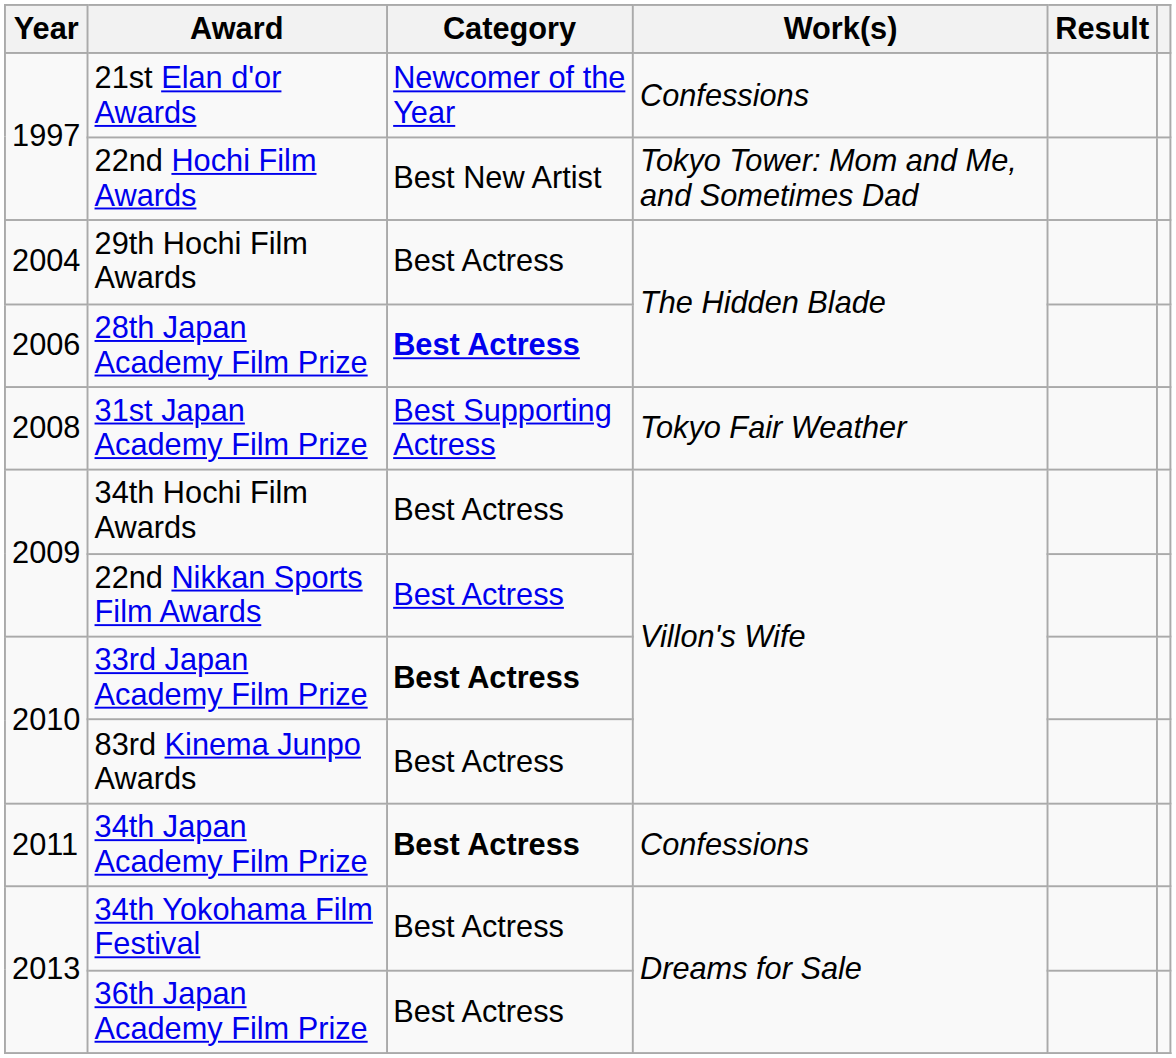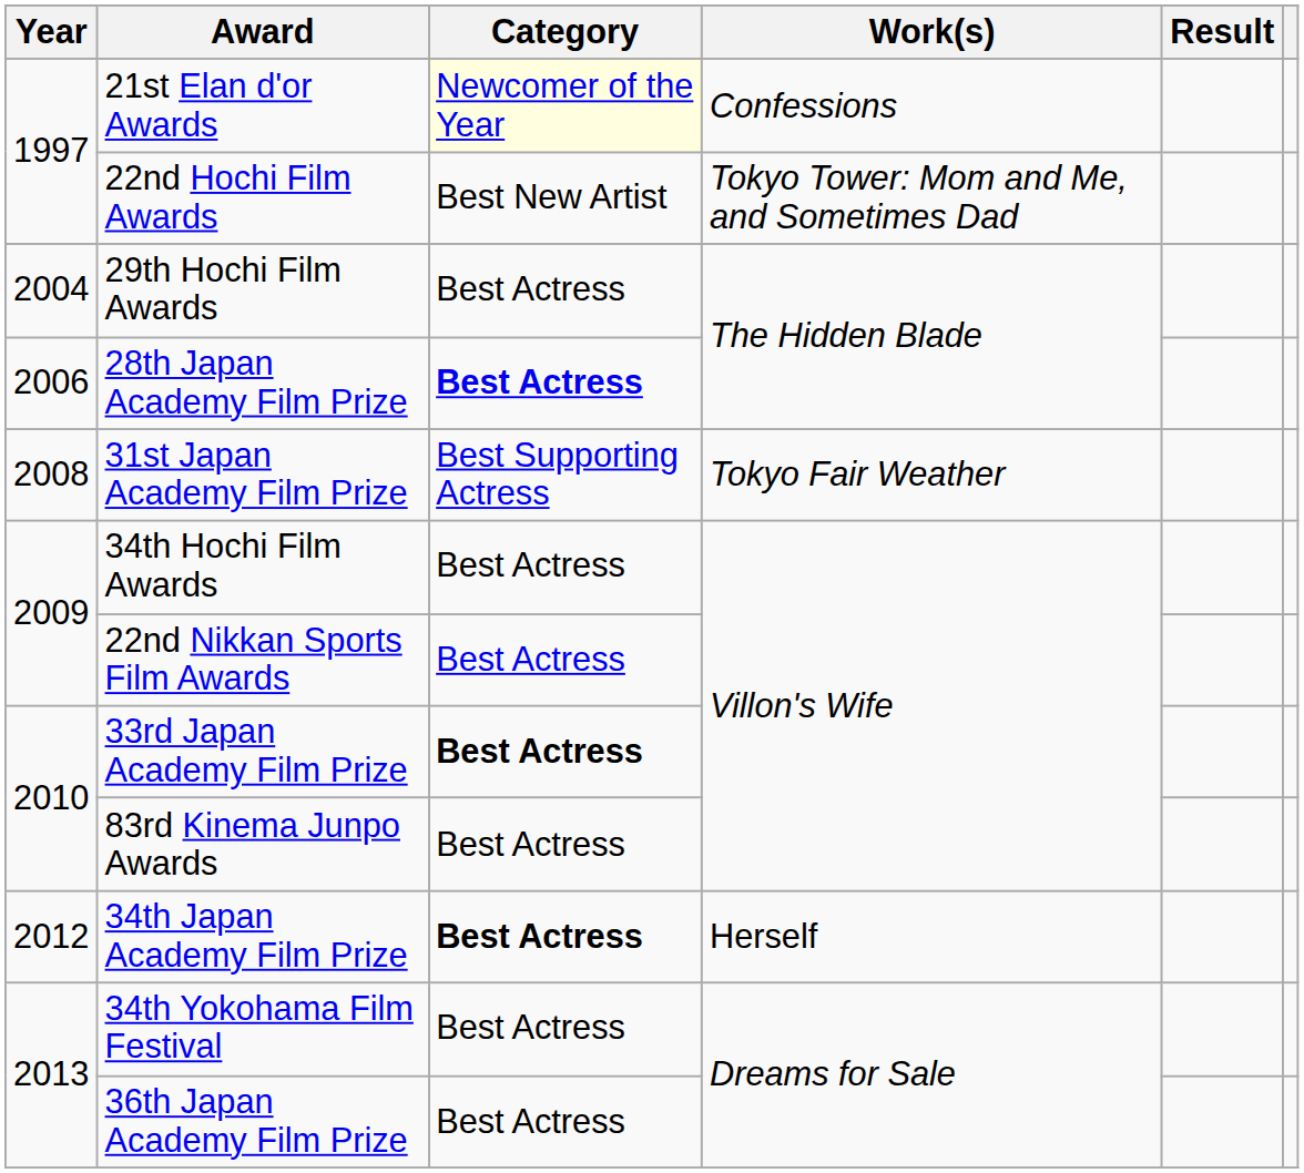21st Elan d'or Awards | Category: no background -> lightyellow background
34th Japan Academy Film Prize | Year: 2011 -> 2012
34th Japan Academy Film Prize | Work(s): Confessions -> Herself
